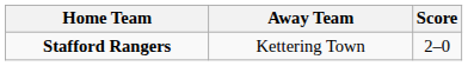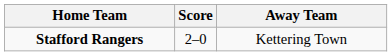columns swapped: Score <-> Away Team
